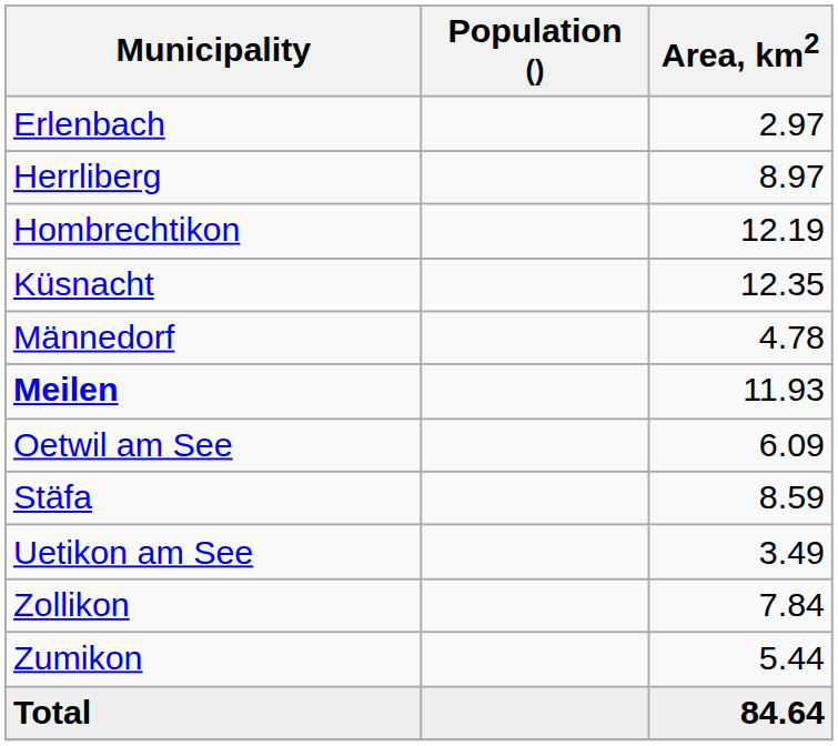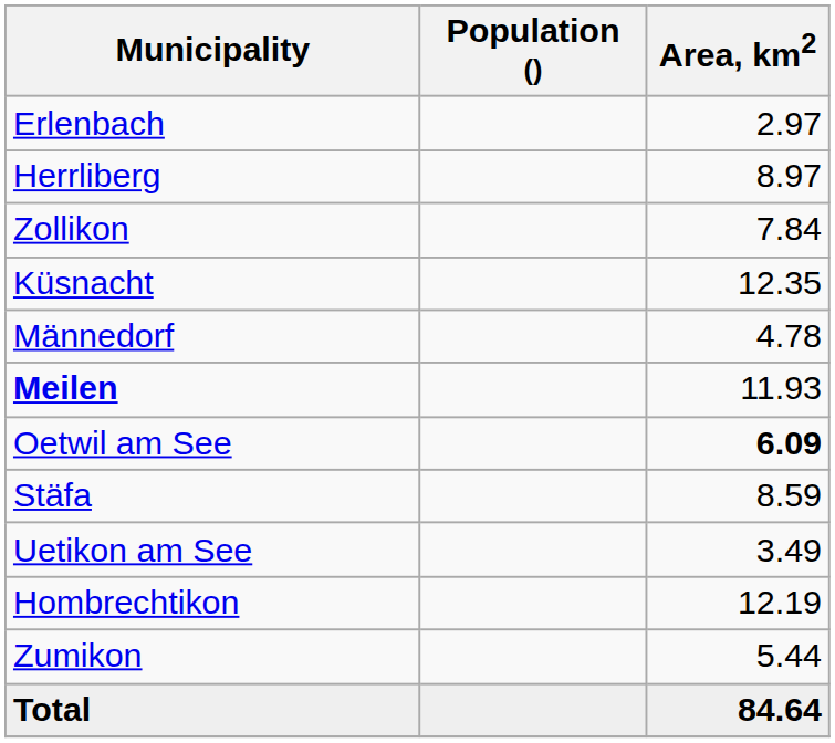rows swapped: Hombrechtikon <-> Zollikon
Oetwil am See | Area, km2: normal -> bold
